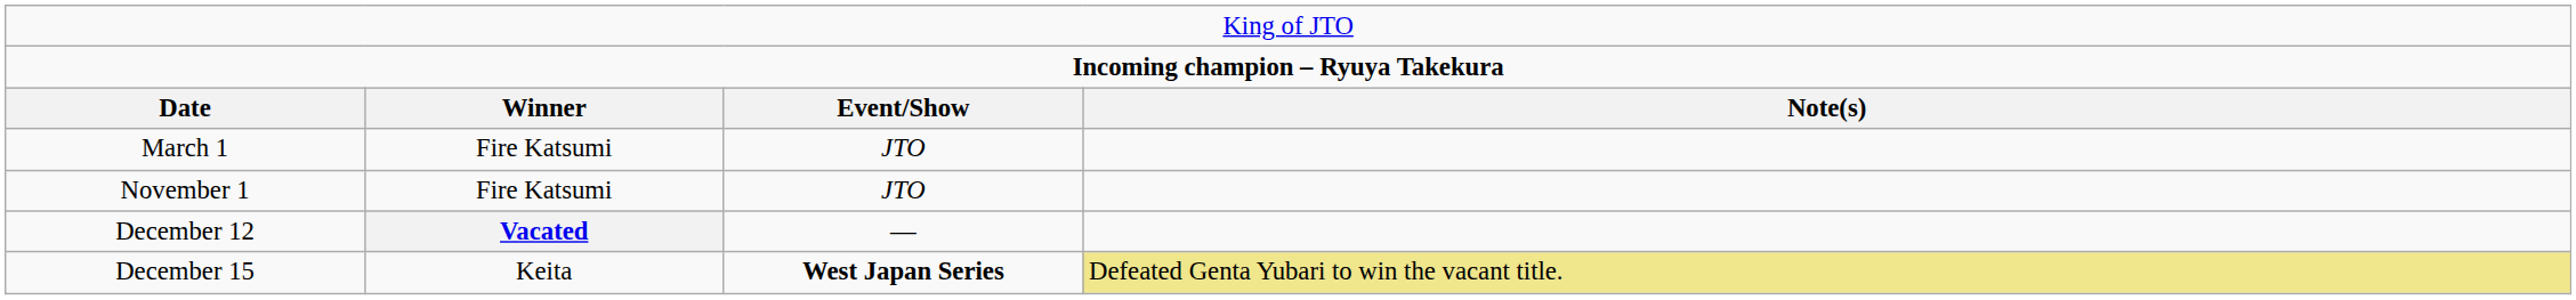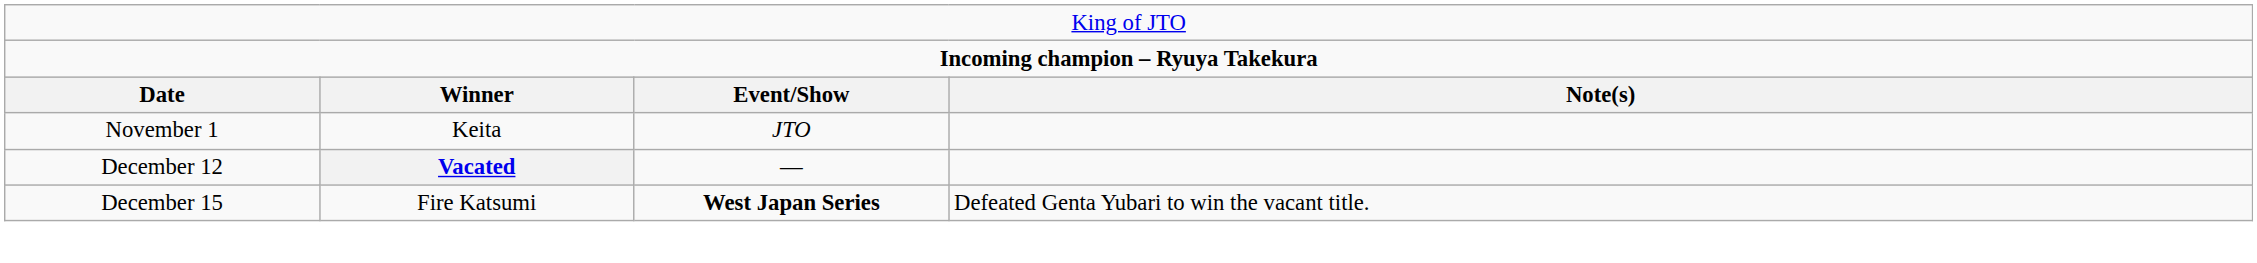- row: March 1 | Fire Katsumi | JTO
November 1 | column 2: Fire Katsumi -> Keita
December 15 | column 2: Keita -> Fire Katsumi
December 15 | column 4: khaki background -> no background
